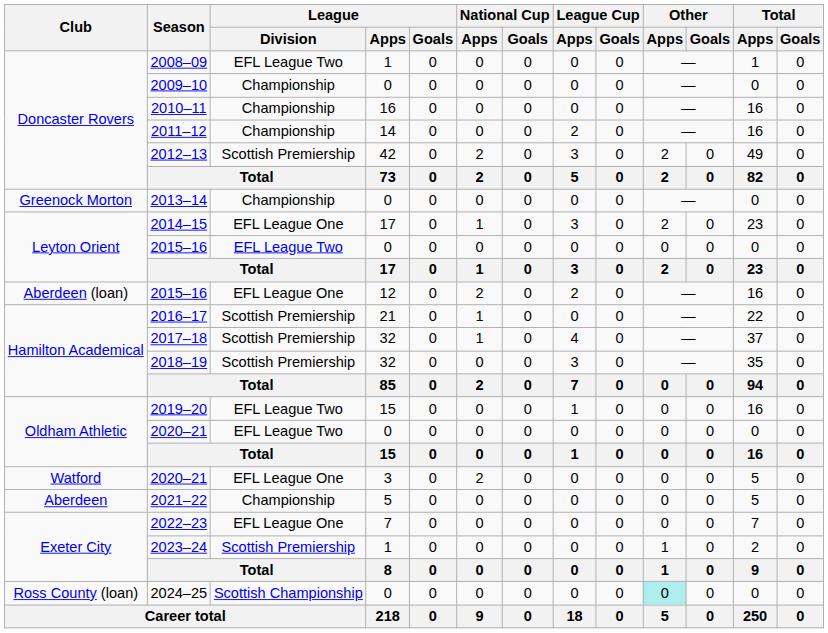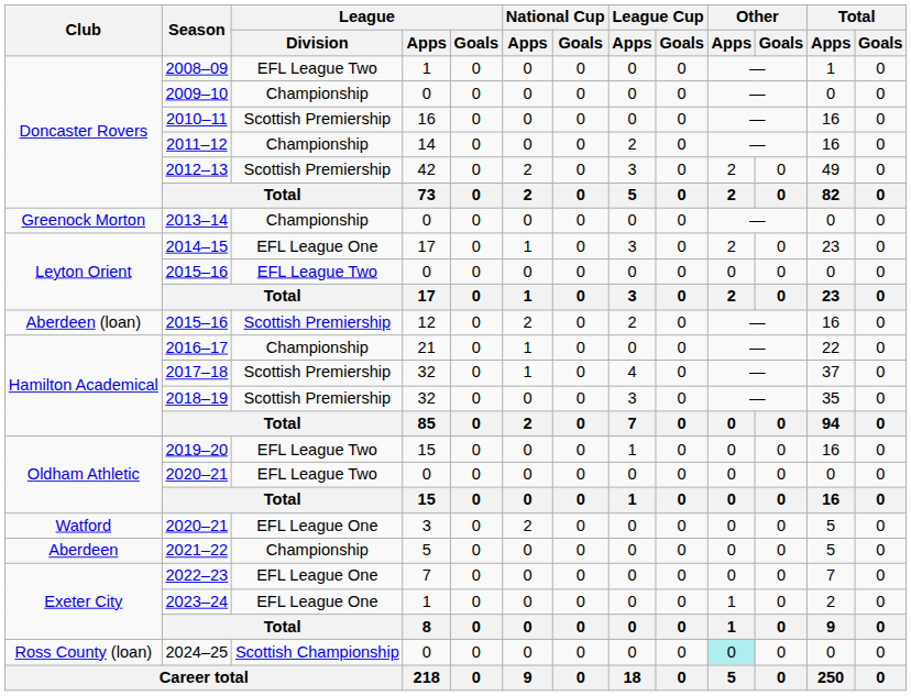2010–11 | League / Division: Championship -> Scottish Premiership
2015–16 / 12 | League / Division: EFL League One -> Scottish Premiership
2016–17 | League / Division: Scottish Premiership -> Championship
2023–24 | League / Division: Scottish Premiership -> EFL League One
